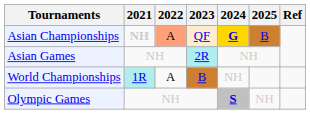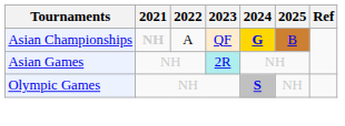Asian Championships | 2022: lightsalmon background -> no background
- row: World Championships | 1R | A | B | NH
